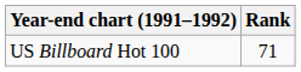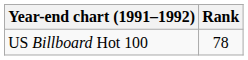US Billboard Hot 100 | Rank: 71 -> 78
